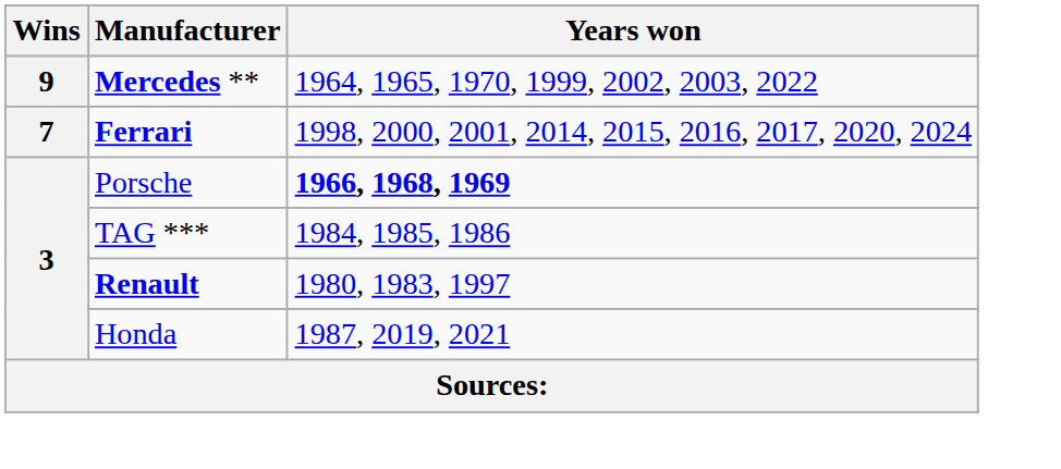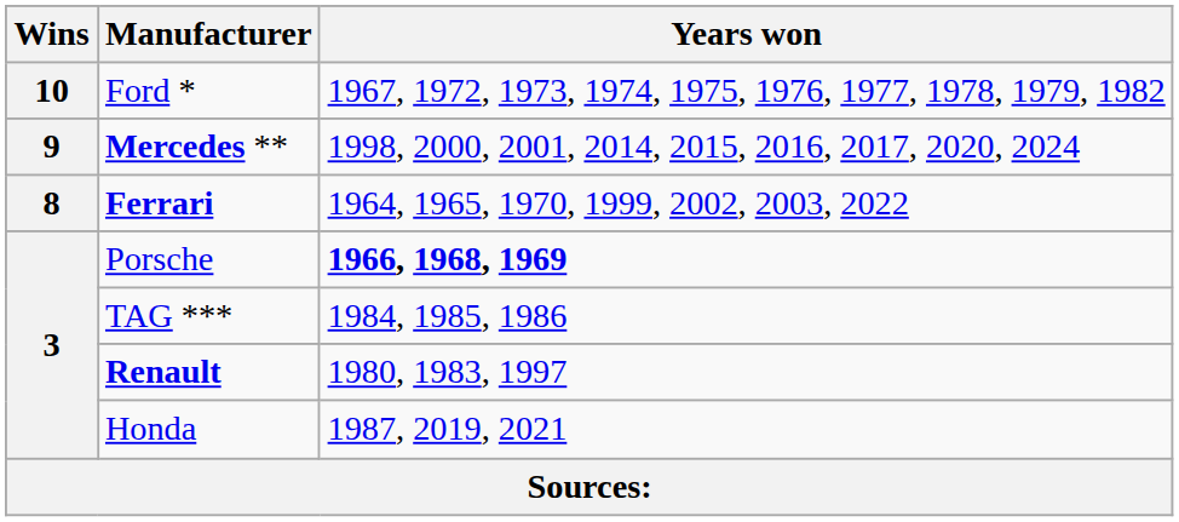+ row: 10 | Ford * | 1967, 1972, 1973, 1974, 1975, 1976, 1977, 1978, 1979, 1982
Mercedes ** | Years won: 1964, 1965, 1970, 1999, 2002, 2003, 2022 -> 1998, 2000, 2001, 2014, 2015, 2016, 2017, 2020, 2024
Ferrari | Wins: 7 -> 8
Ferrari | Years won: 1998, 2000, 2001, 2014, 2015, 2016, 2017, 2020, 2024 -> 1964, 1965, 1970, 1999, 2002, 2003, 2022
